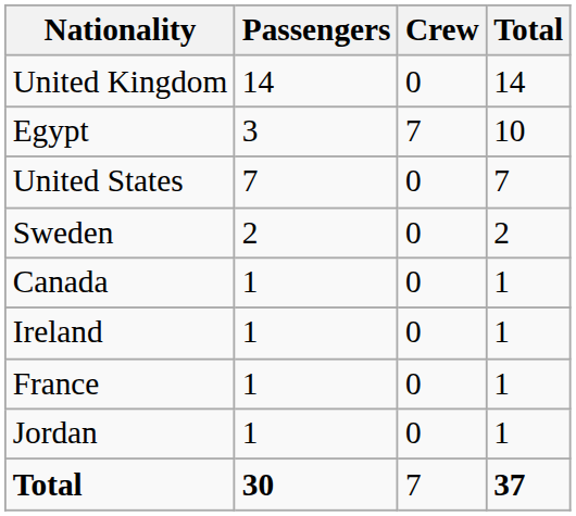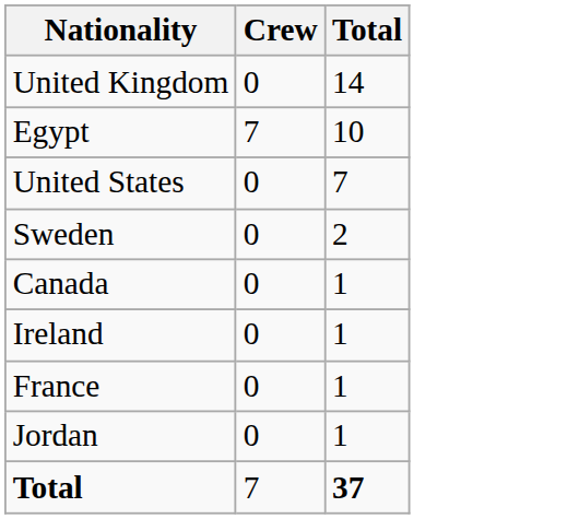- column: Passengers | 14 | 3 | 7 | 2 | 1 | 1 | 1 | 1 | 30
